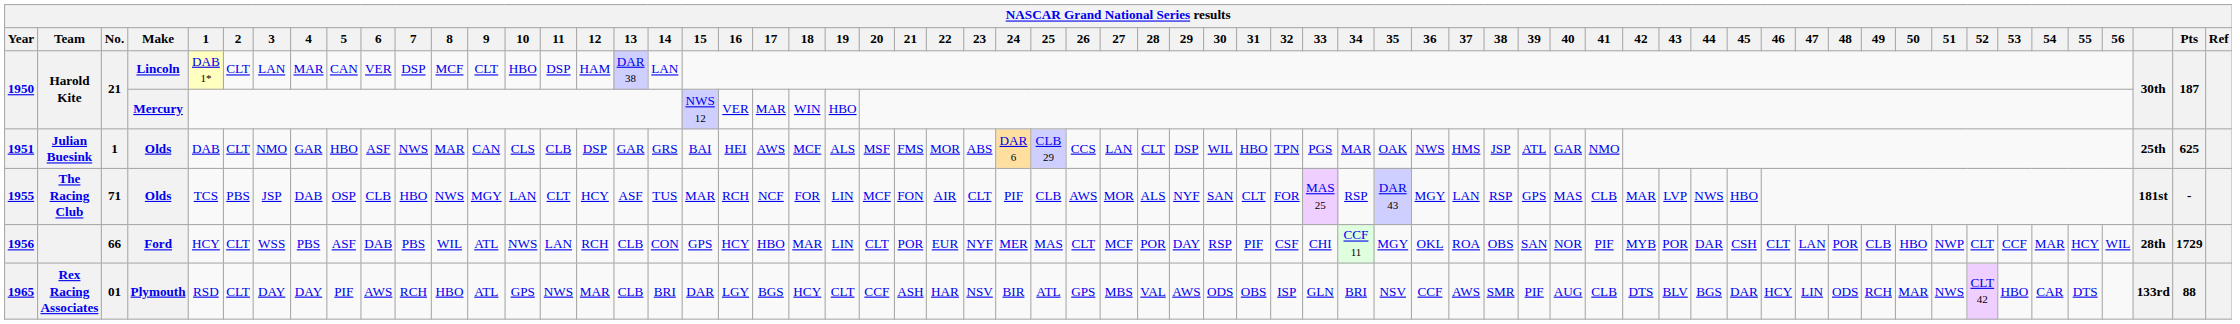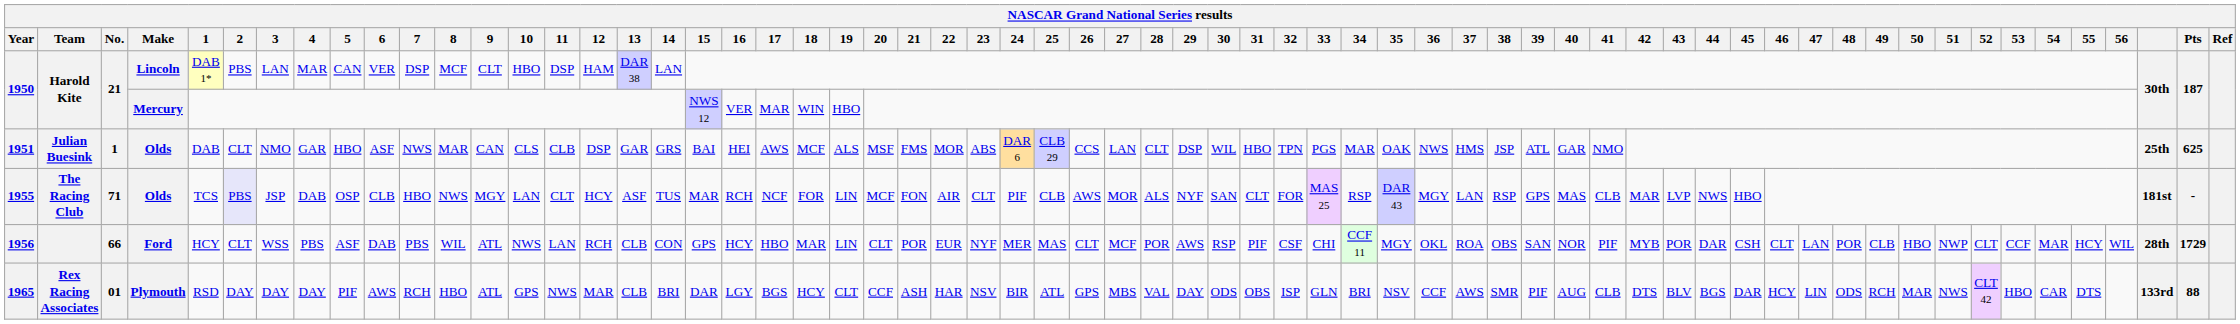1950 / Lincoln | 2: CLT -> PBS
1955 | 2: no background -> lavender background
1956 | 29: DAY -> AWS
1965 | 2: CLT -> DAY
1965 | 29: AWS -> DAY
